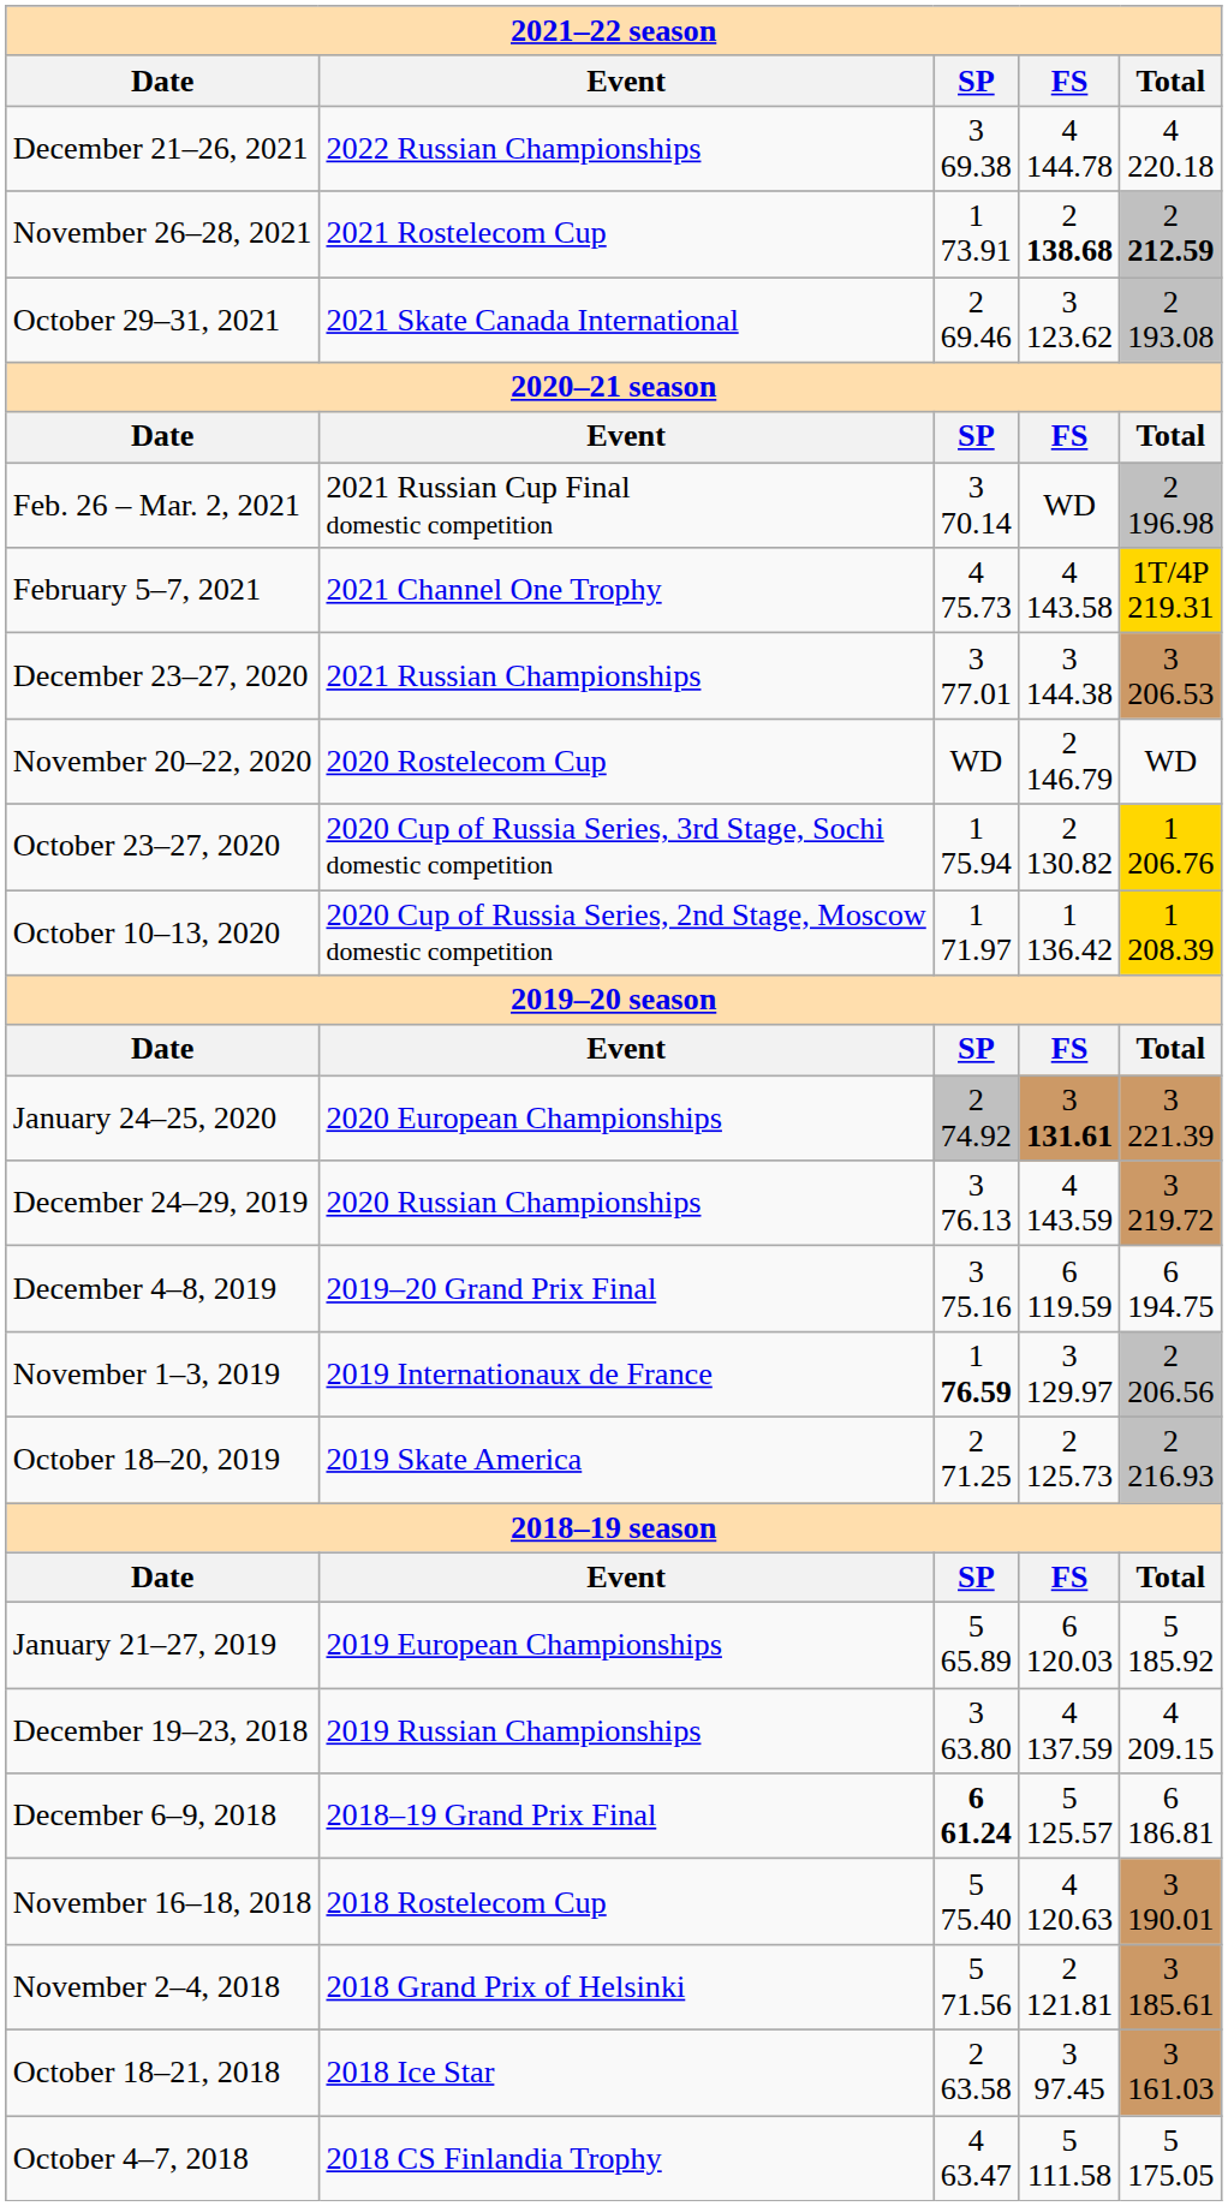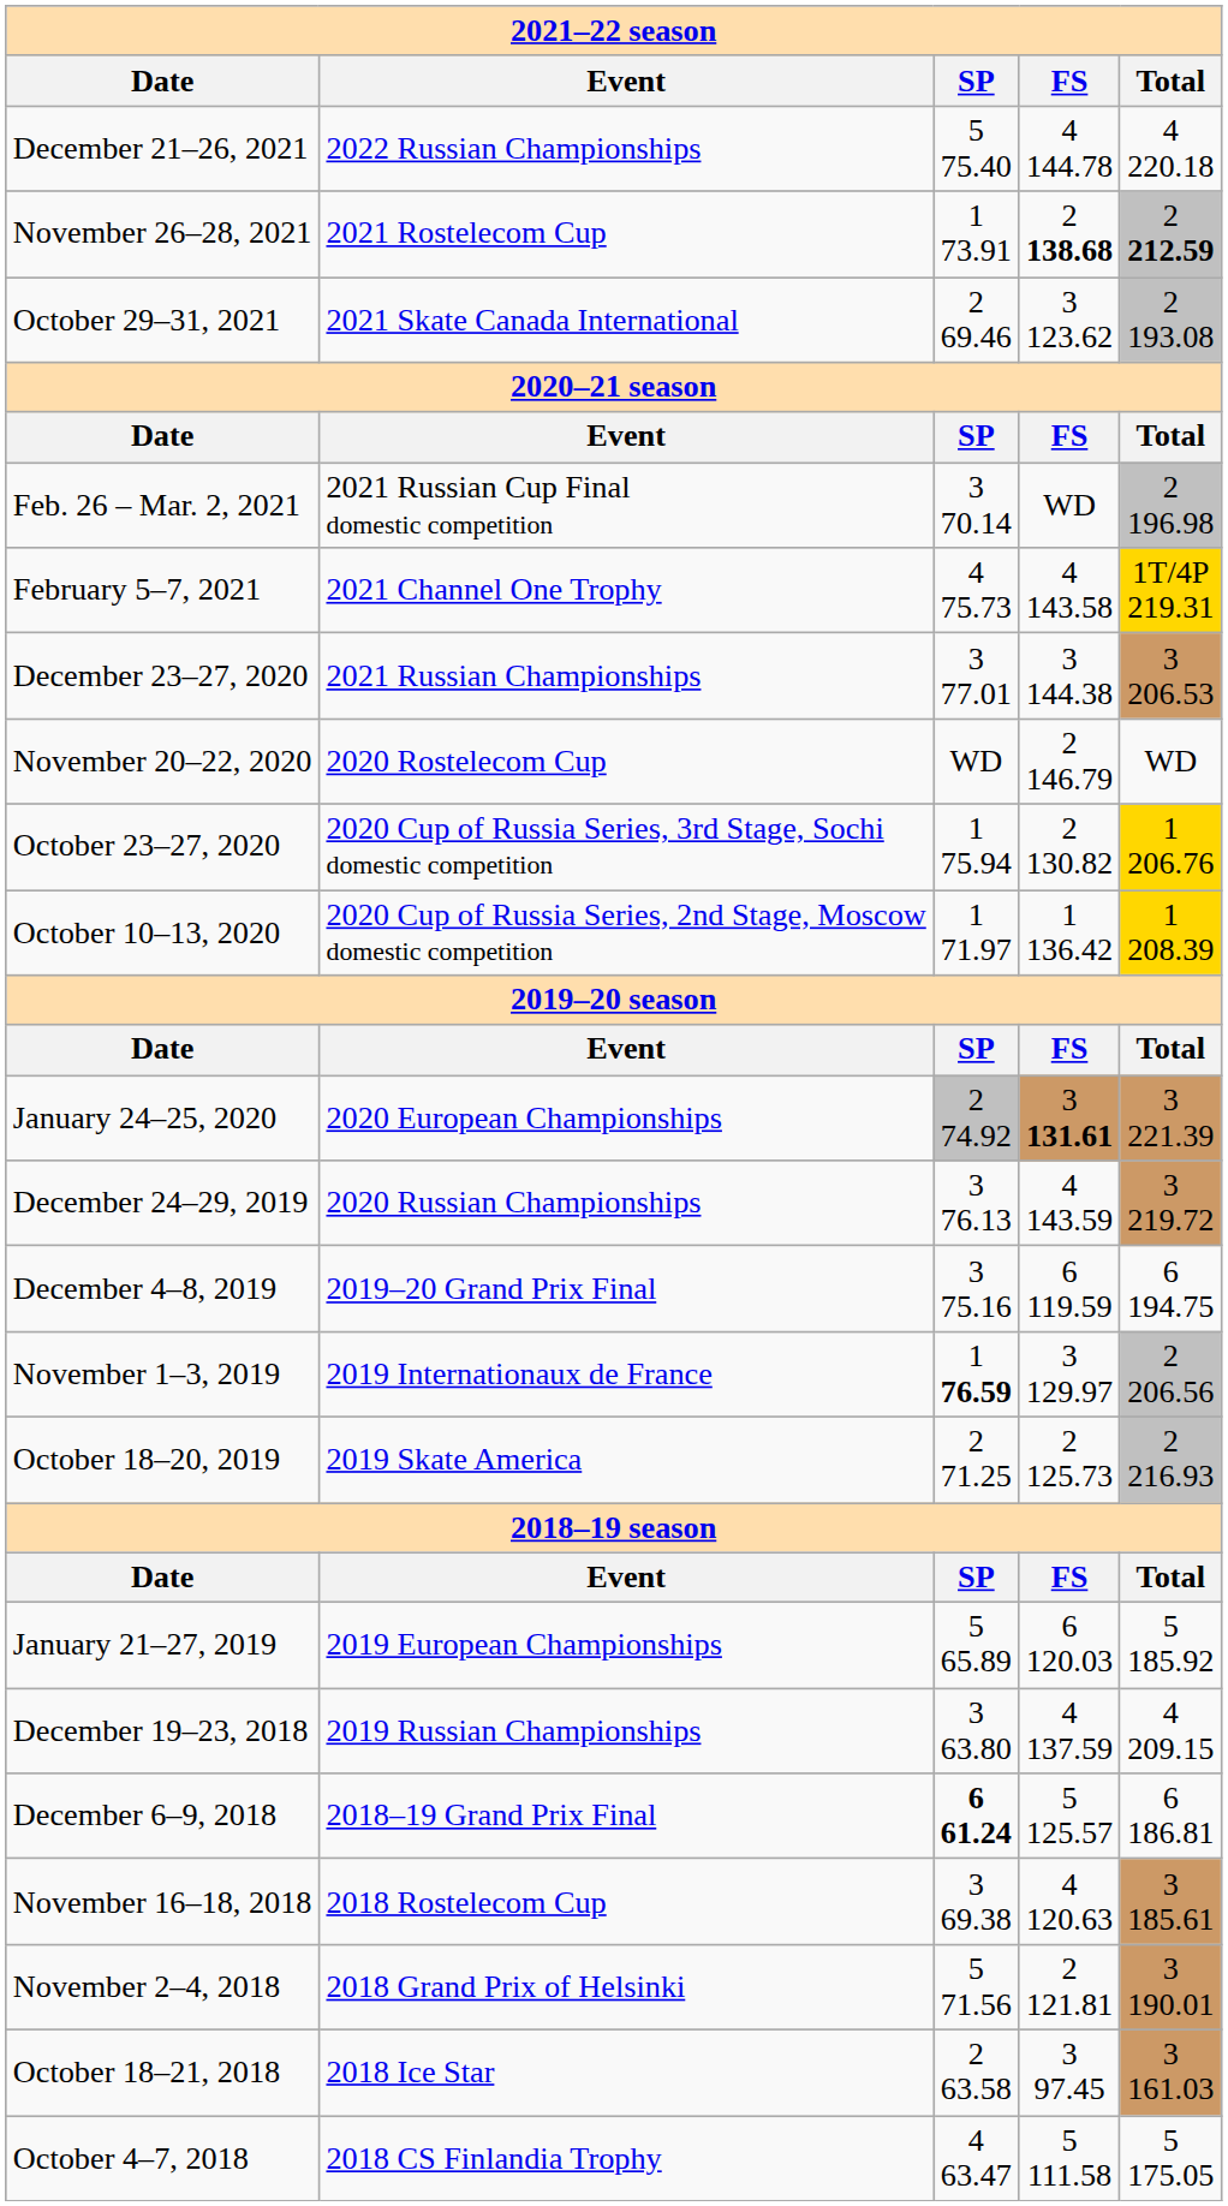December 21–26, 2021 | column 3: 3 69.38 -> 5 75.40
November 16–18, 2018 | column 3: 5 75.40 -> 3 69.38
November 16–18, 2018 | column 5: 3 190.01 -> 3 185.61
November 2–4, 2018 | column 5: 3 185.61 -> 3 190.01
